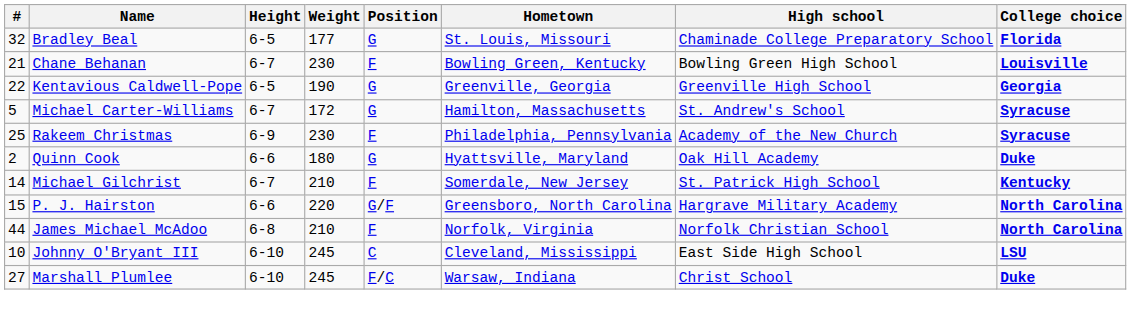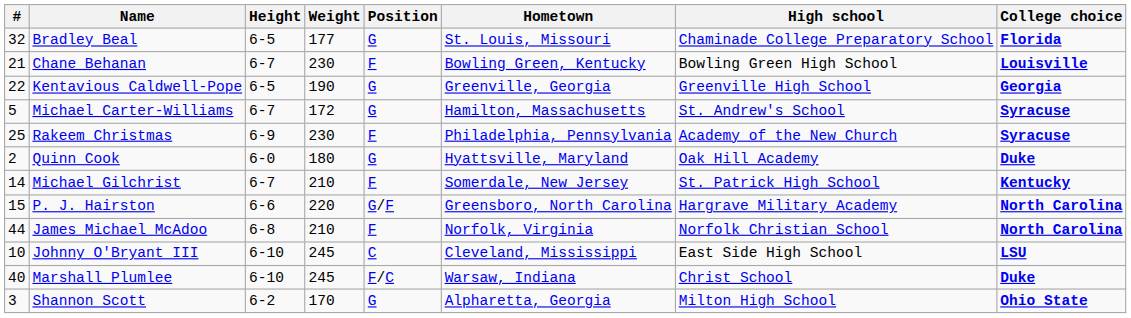Quinn Cook | Height: 6-6 -> 6-0
Marshall Plumlee | #: 27 -> 40
+ row: 3 | Shannon Scott | 6-2 | 170 | G | Alpharetta, Georgia | Milton High School | Ohio State
